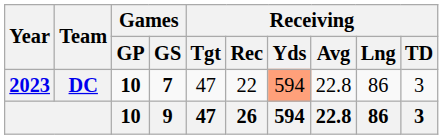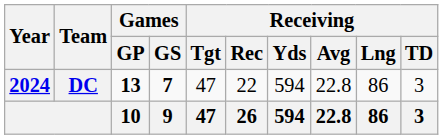DC | Year: 2023 -> 2024
DC | Games / GP: 10 -> 13
DC | Receiving / Yds: lightsalmon background -> no background
